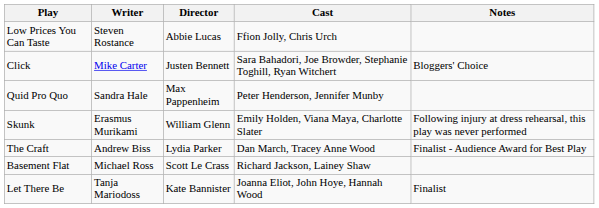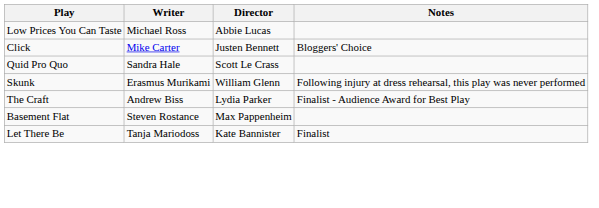- column: Cast | Ffion Jolly, Chris Urch | Sara Bahadori, Joe Browder, Stephanie Toghill, Ryan Witchert | Peter Henderson, Jennifer Munby | Emily Holden, Viana Maya, Charlotte Slater | Dan March, Tracey Anne Wood | Richard Jackson, Lainey Shaw | Joanna Eliot, John Hoye, Hannah Wood
Low Prices You Can Taste | Writer: Steven Rostance -> Michael Ross
Quid Pro Quo | Director: Max Pappenheim -> Scott Le Crass
Basement Flat | Writer: Michael Ross -> Steven Rostance
Basement Flat | Director: Scott Le Crass -> Max Pappenheim
